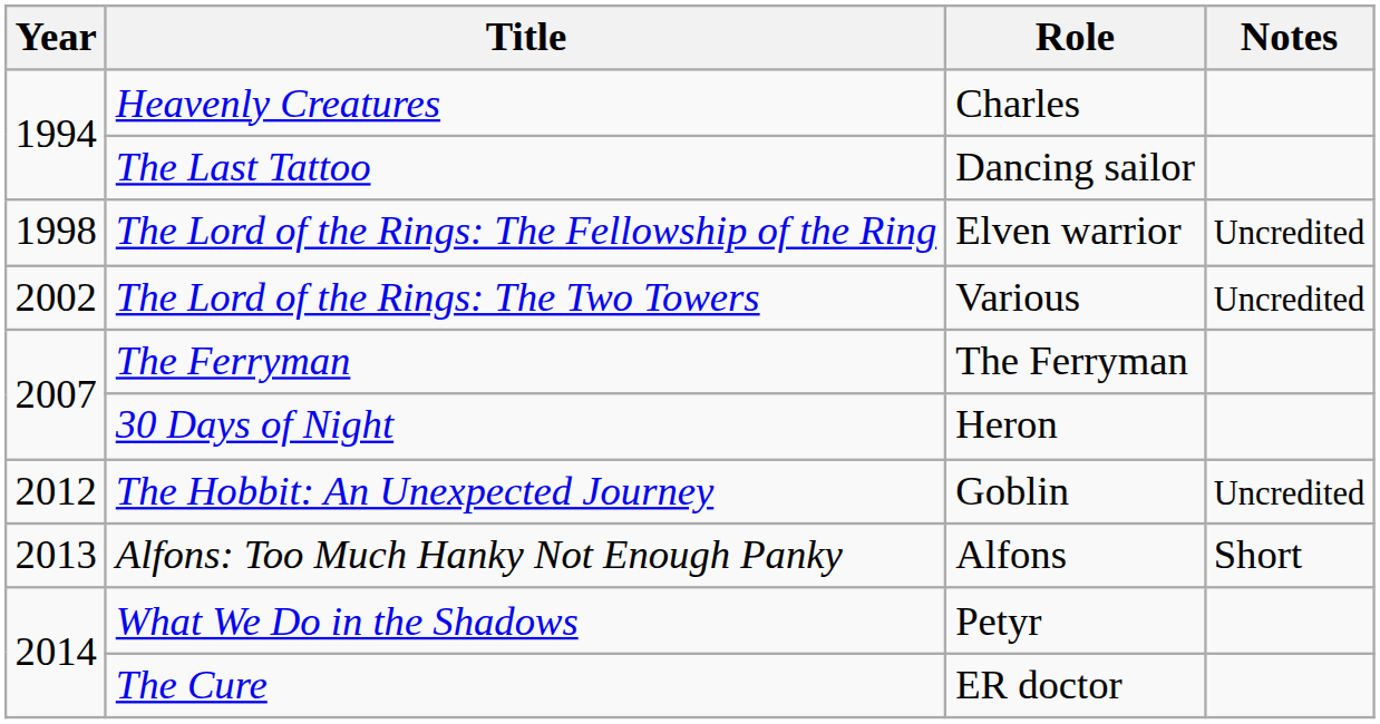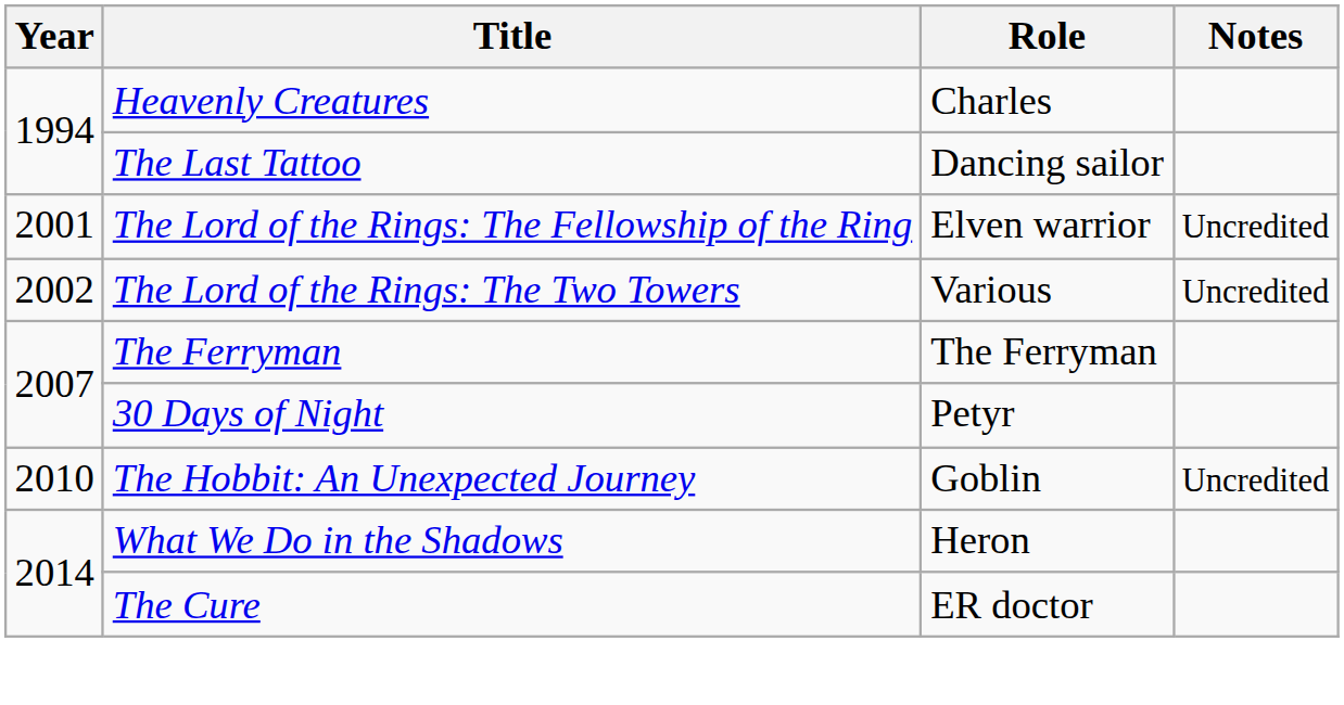The Lord of the Rings: The Fellowship of the Ring | Year: 1998 -> 2001
30 Days of Night | Role: Heron -> Petyr
The Hobbit: An Unexpected Journey | Year: 2012 -> 2010
- row: 2013 | Alfons: Too Much Hanky Not Enough Panky | Alfons | Short
What We Do in the Shadows | Role: Petyr -> Heron
